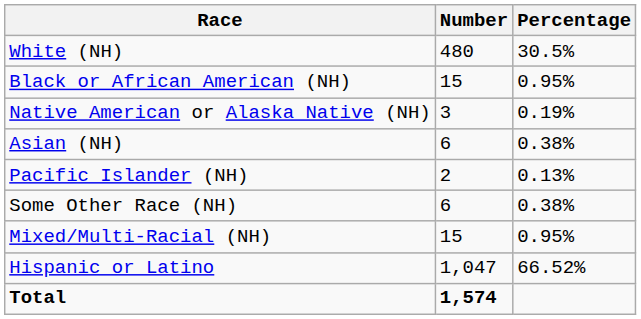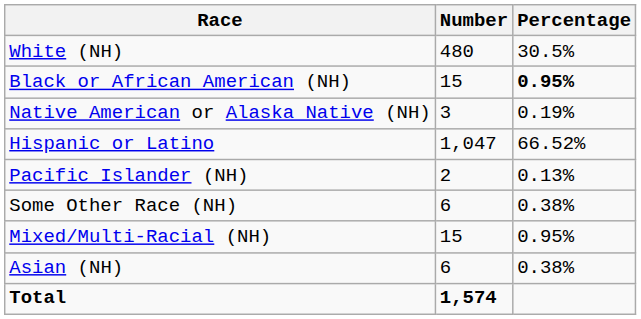Black or African American (NH) | Percentage: normal -> bold
rows swapped: Asian (NH) <-> Hispanic or Latino
